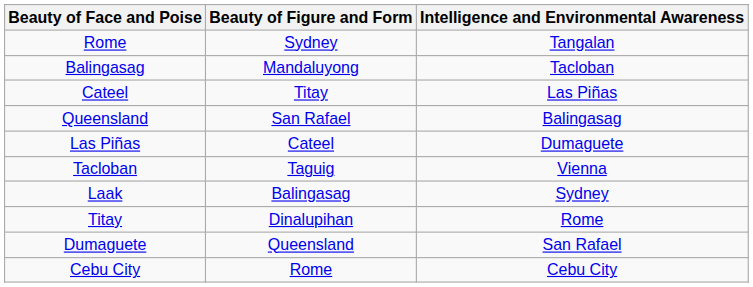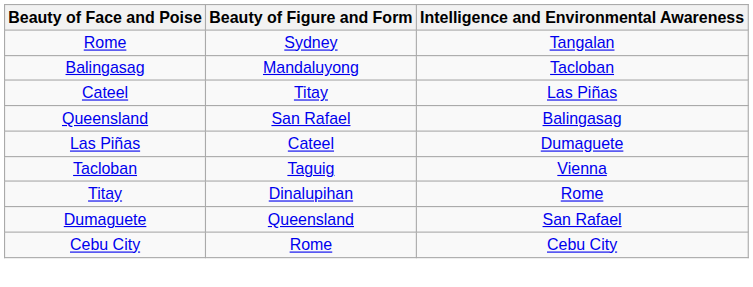- row: Laak | Balingasag | Sydney
